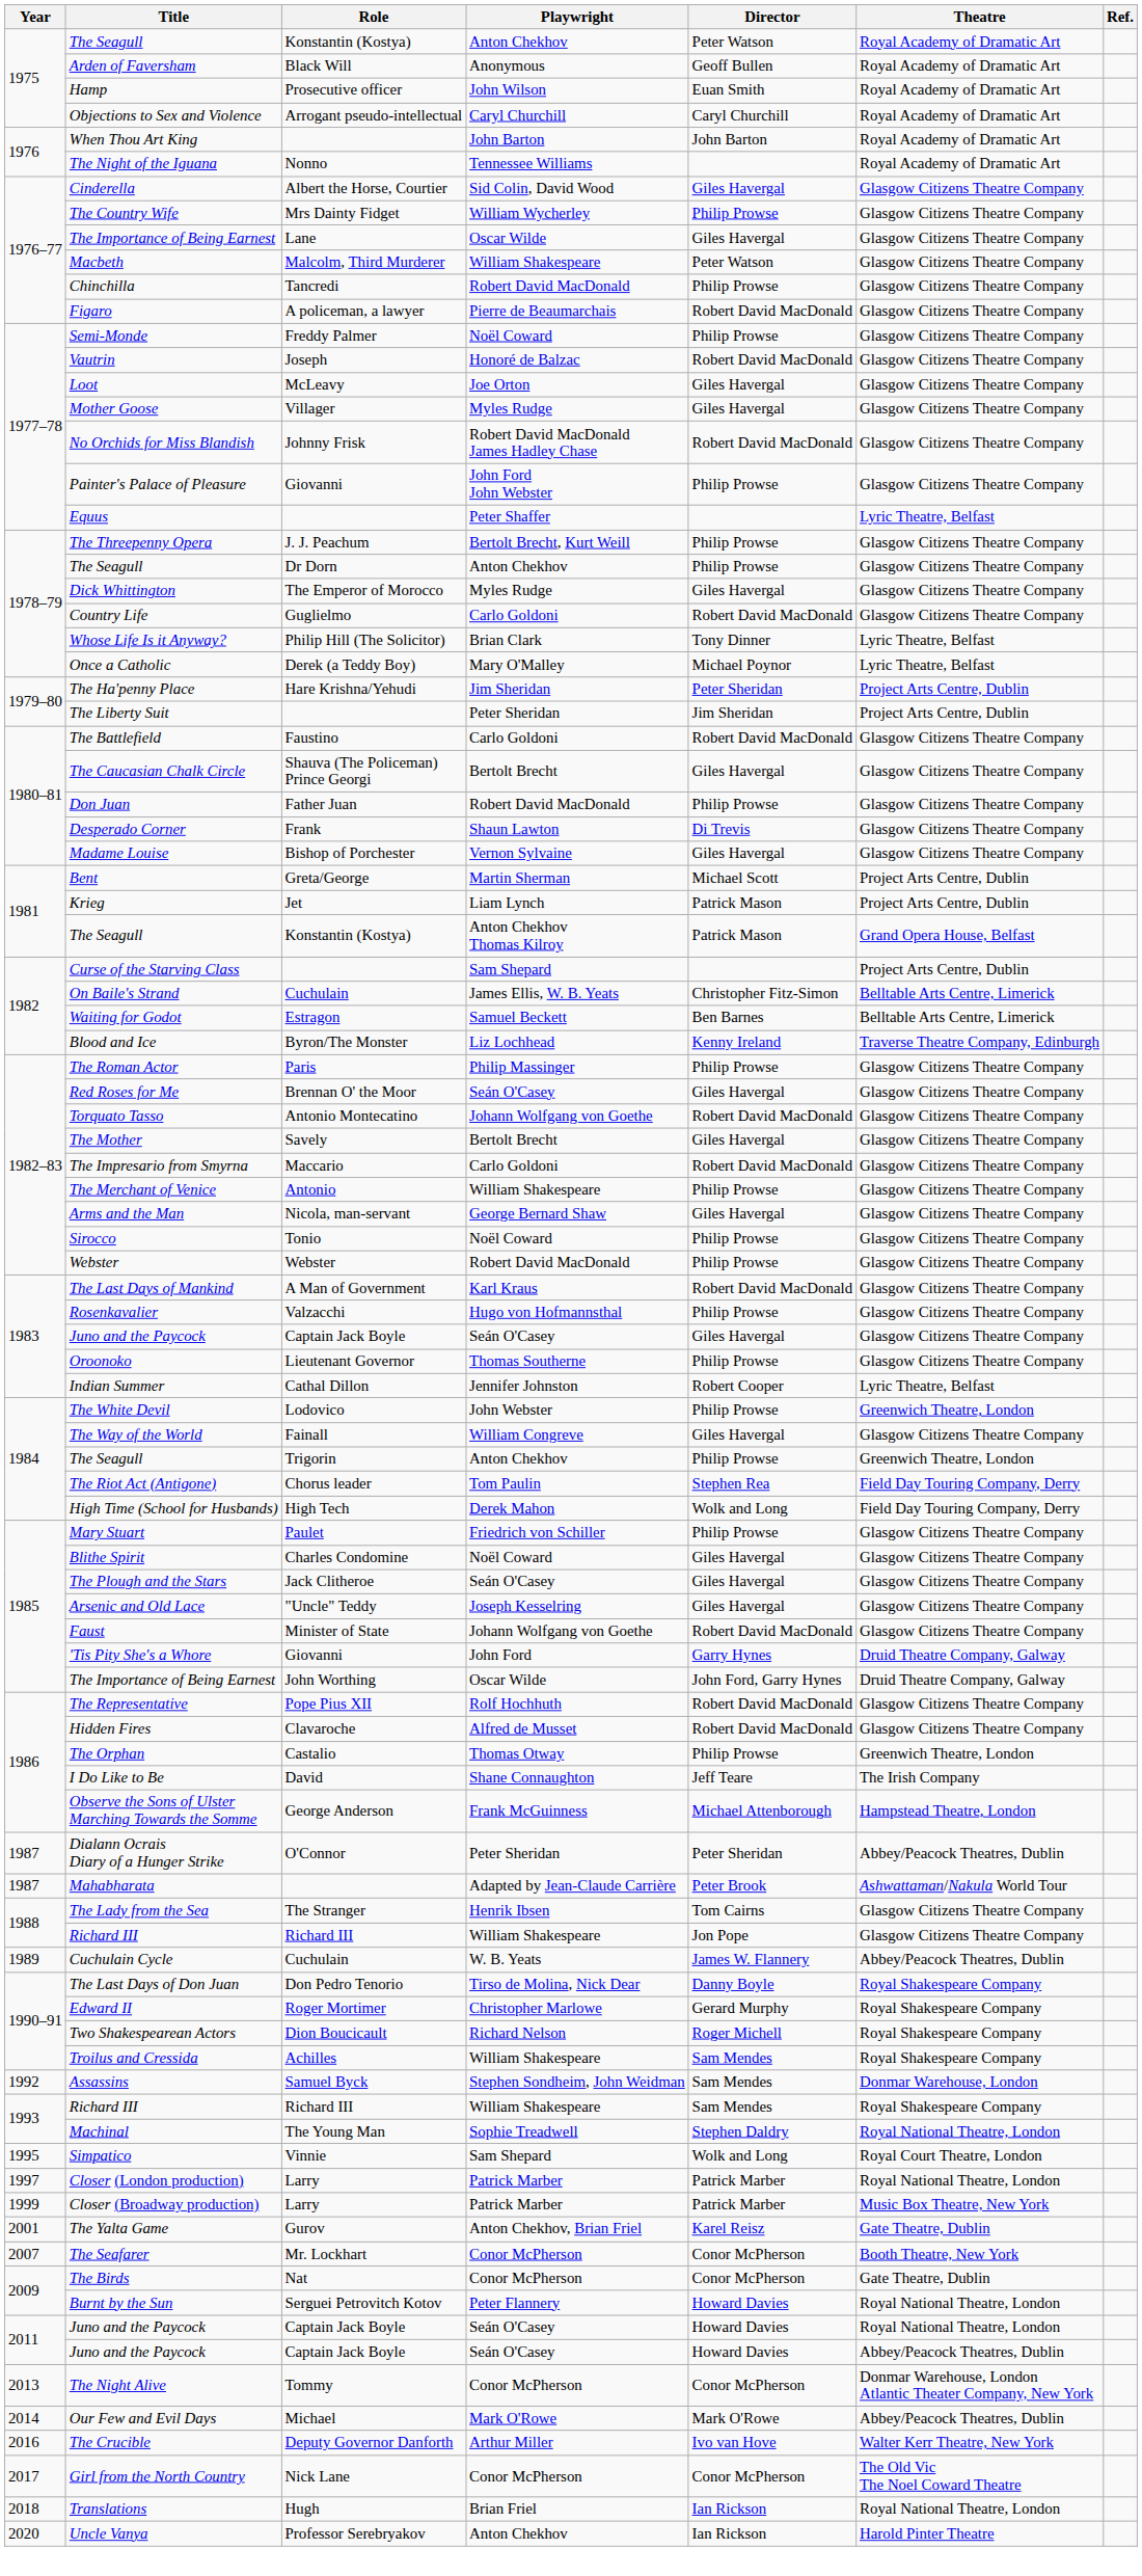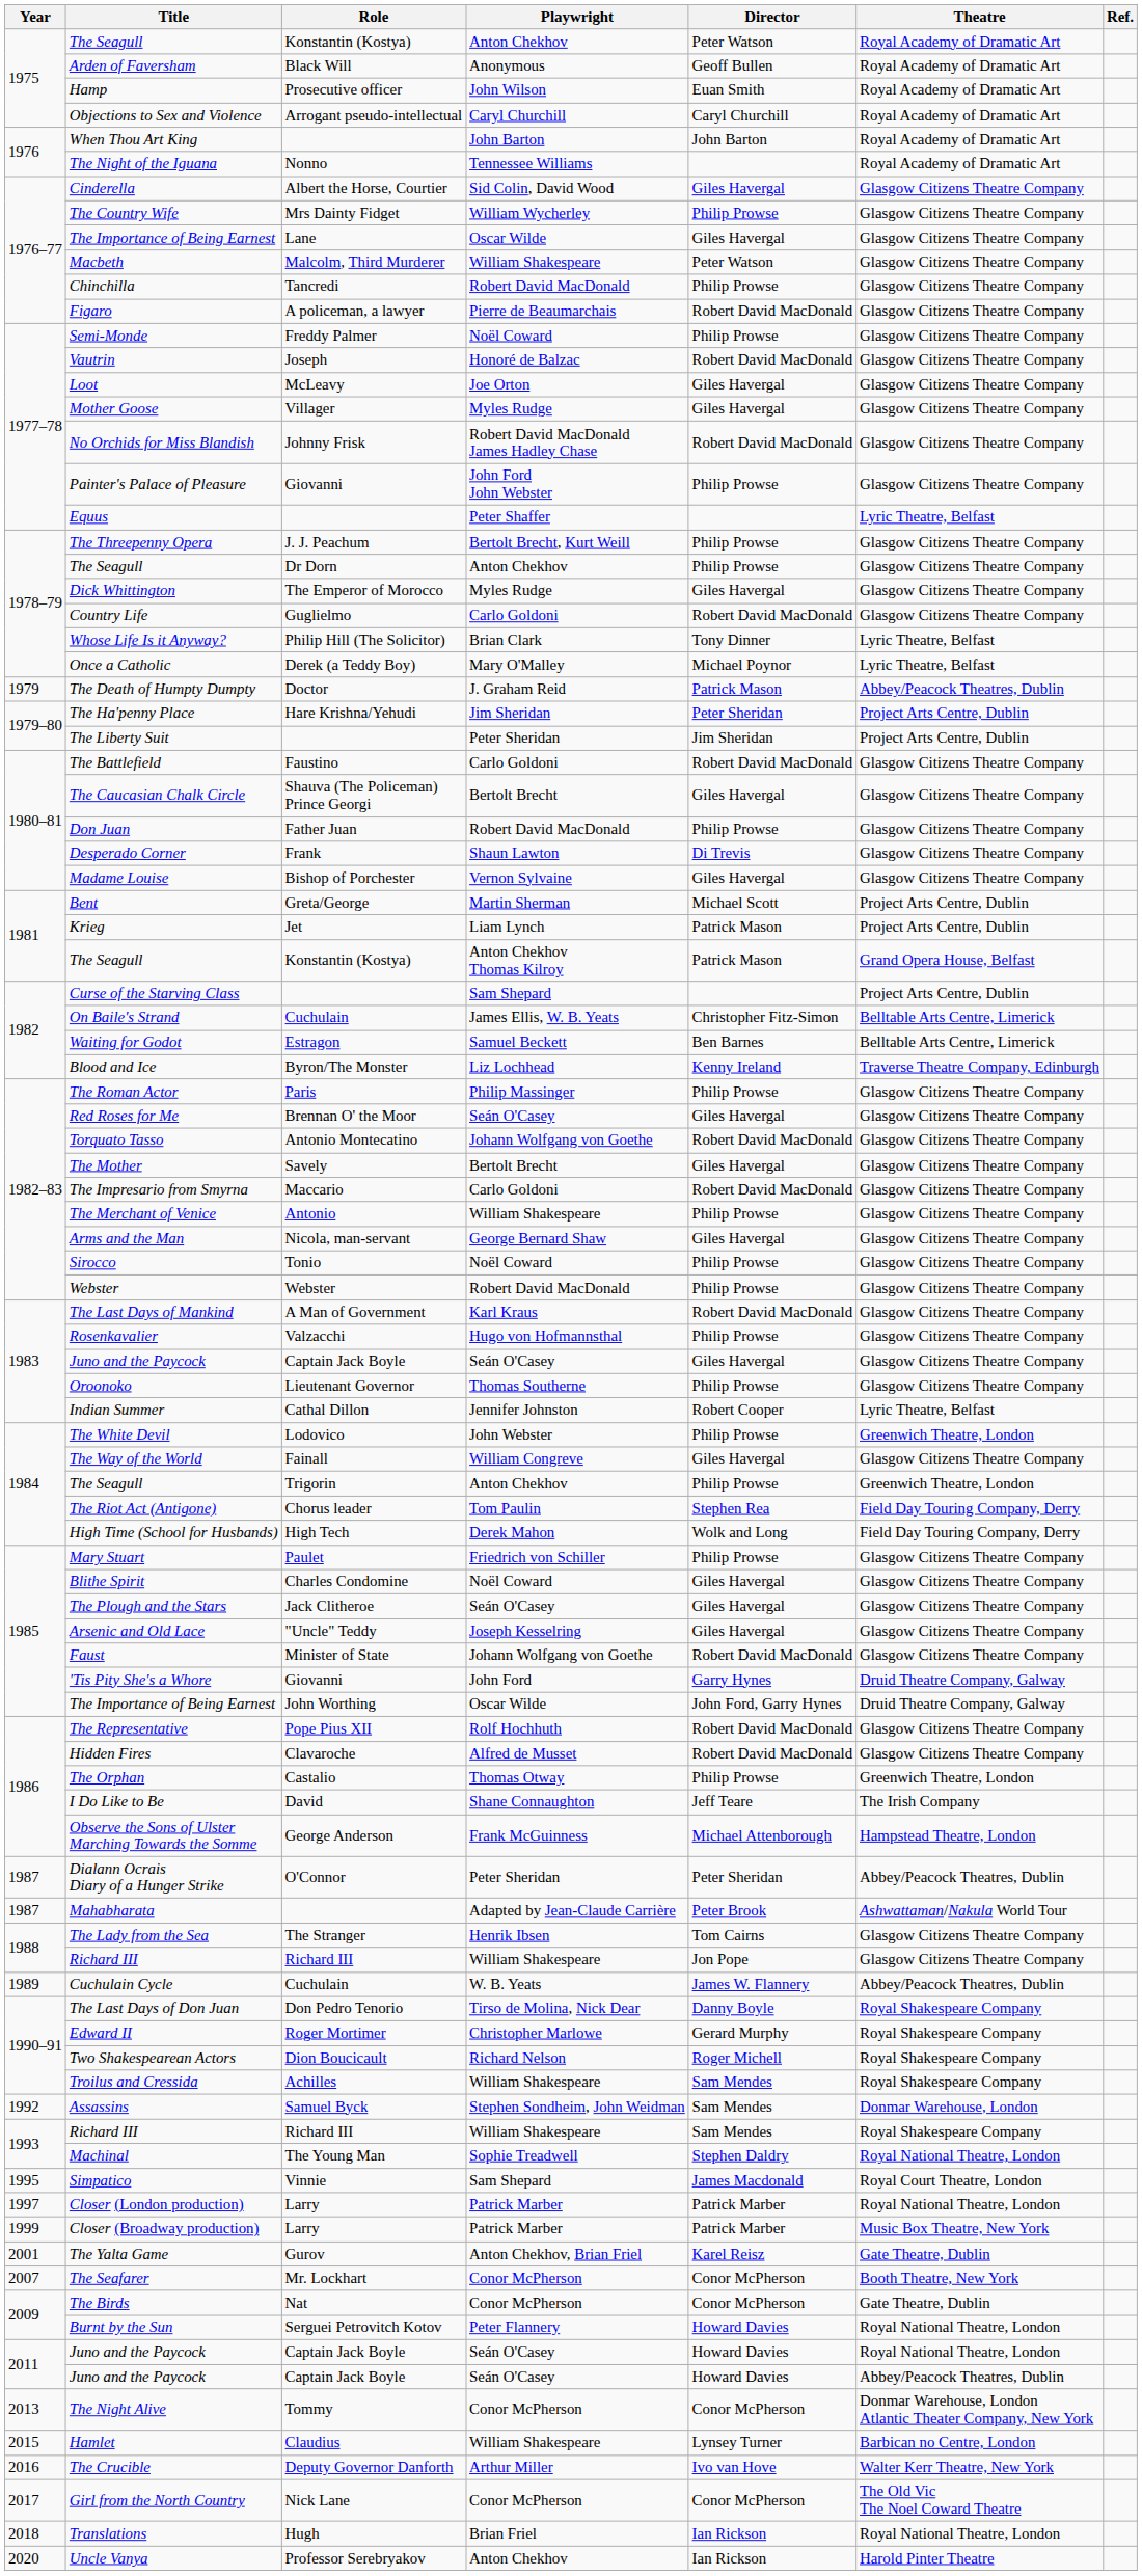+ row: 1979 | The Death of Humpty Dumpty | Doctor | J. Graham Reid | Patrick Mason | Abbey/Peacock Theatres, Dublin
Simpatico | Director: Wolk and Long -> James Macdonald
- row: 2014 | Our Few and Evil Days | Michael | Mark O'Rowe | Mark O'Rowe | Abbey/Peacock Theatres, Dublin
+ row: 2015 | Hamlet | Claudius | William Shakespeare | Lynsey Turner | Barbican no Centre, London
